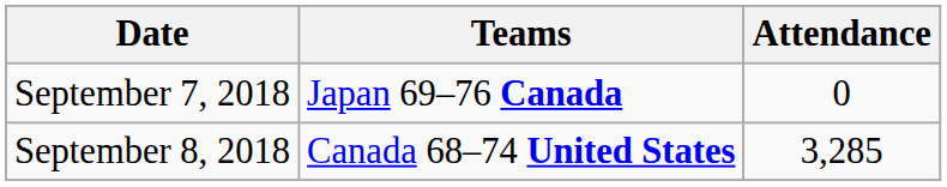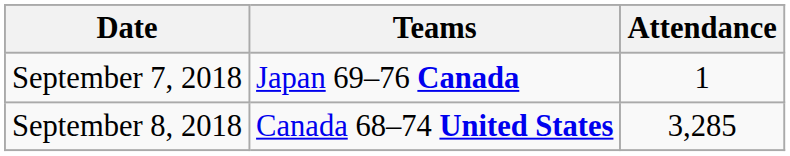September 7, 2018 | Attendance: 0 -> 1
